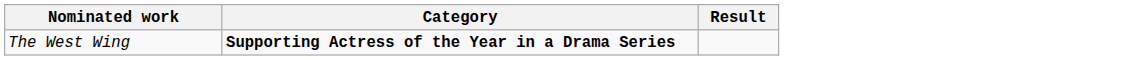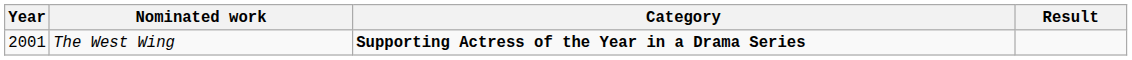+ column: Year | 2001
